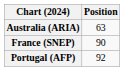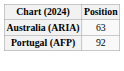- row: France (SNEP) | 90
